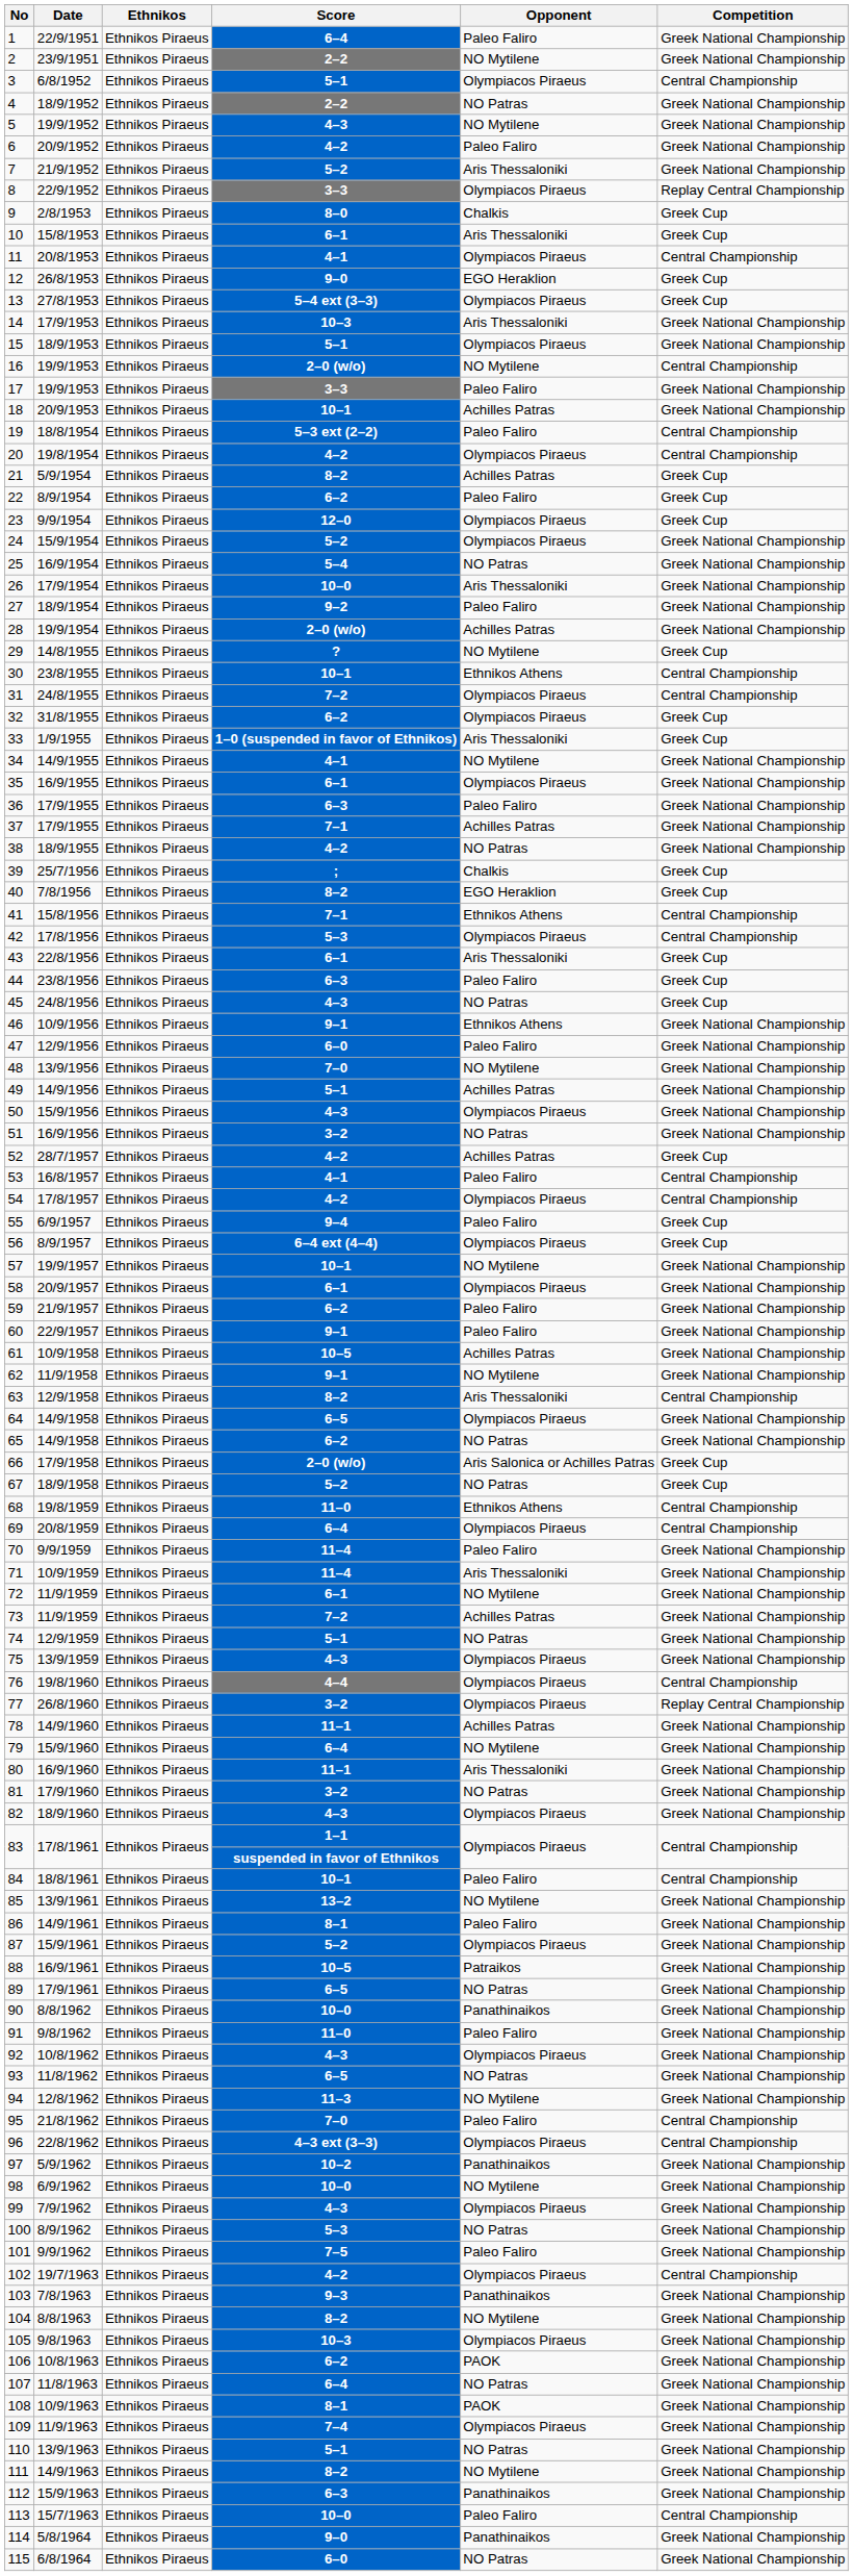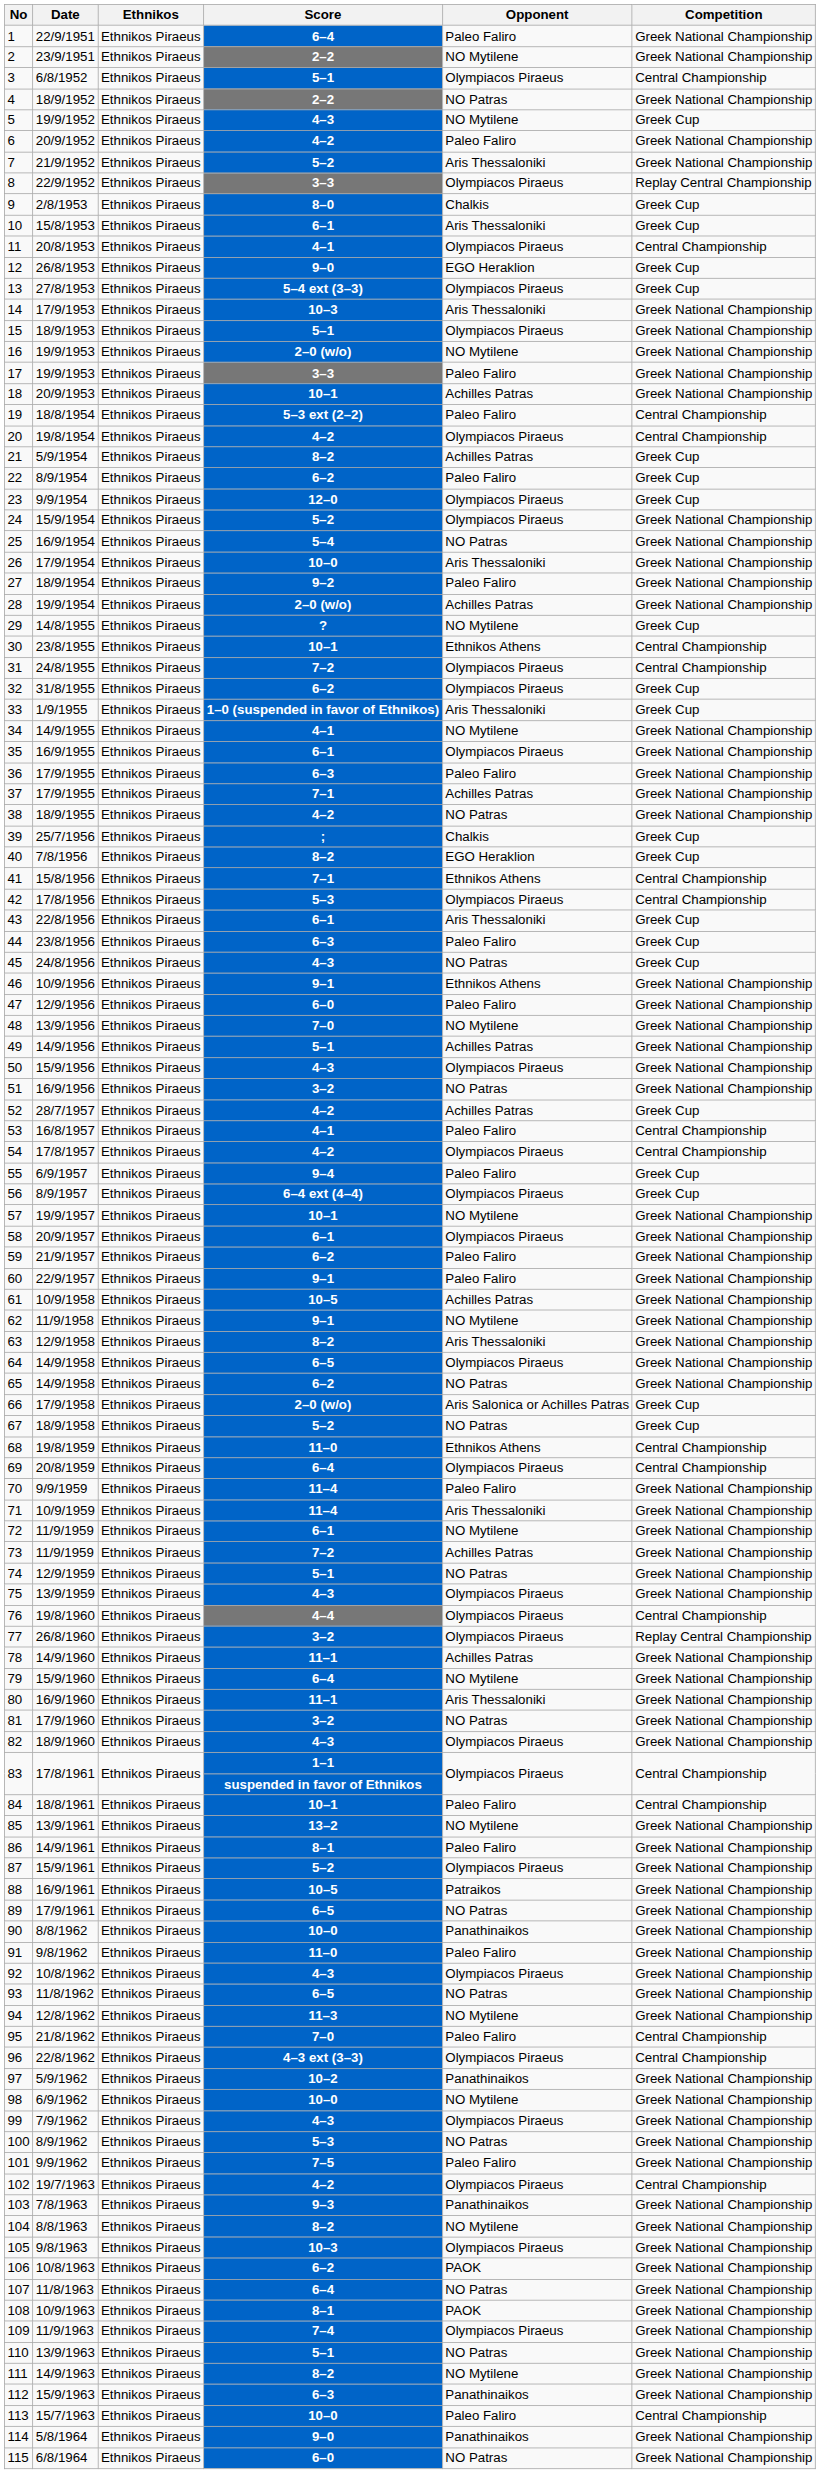5 | Competition: Greek National Championship -> Greek Cup
16 | Competition: Central Championship -> Greek National Championship
63 | Competition: Central Championship -> Greek National Championship
